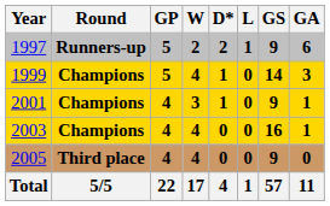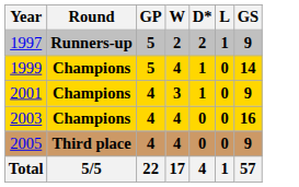- column: GA | 6 | 3 | 1 | 1 | 0 | 11
